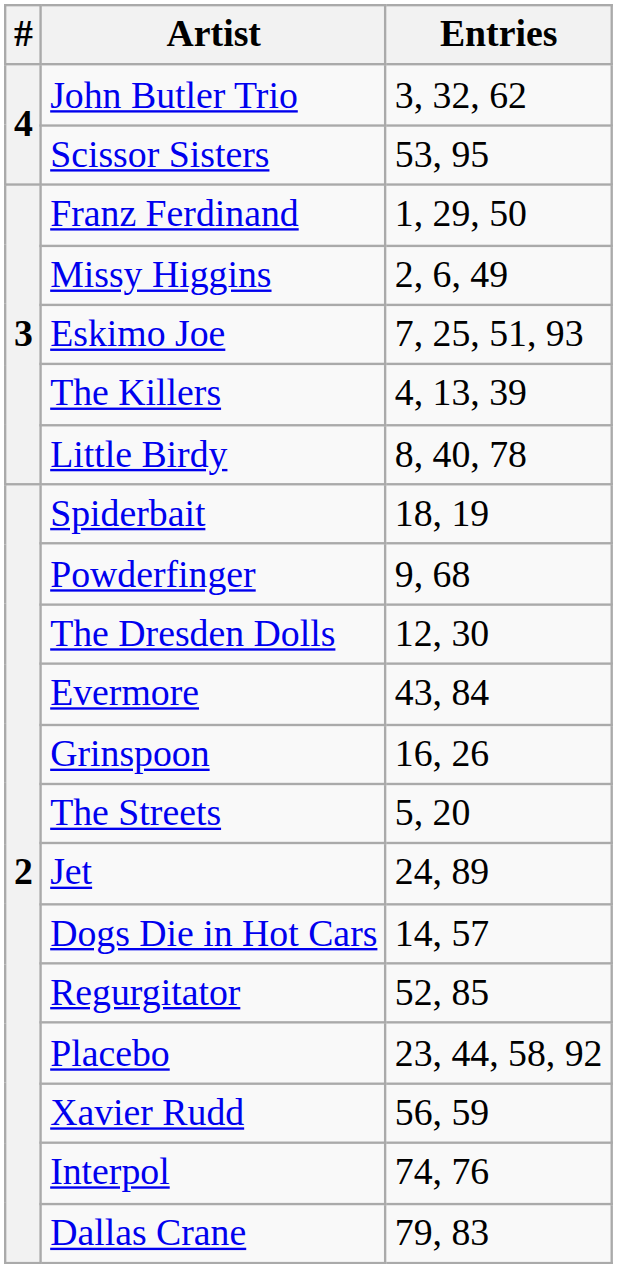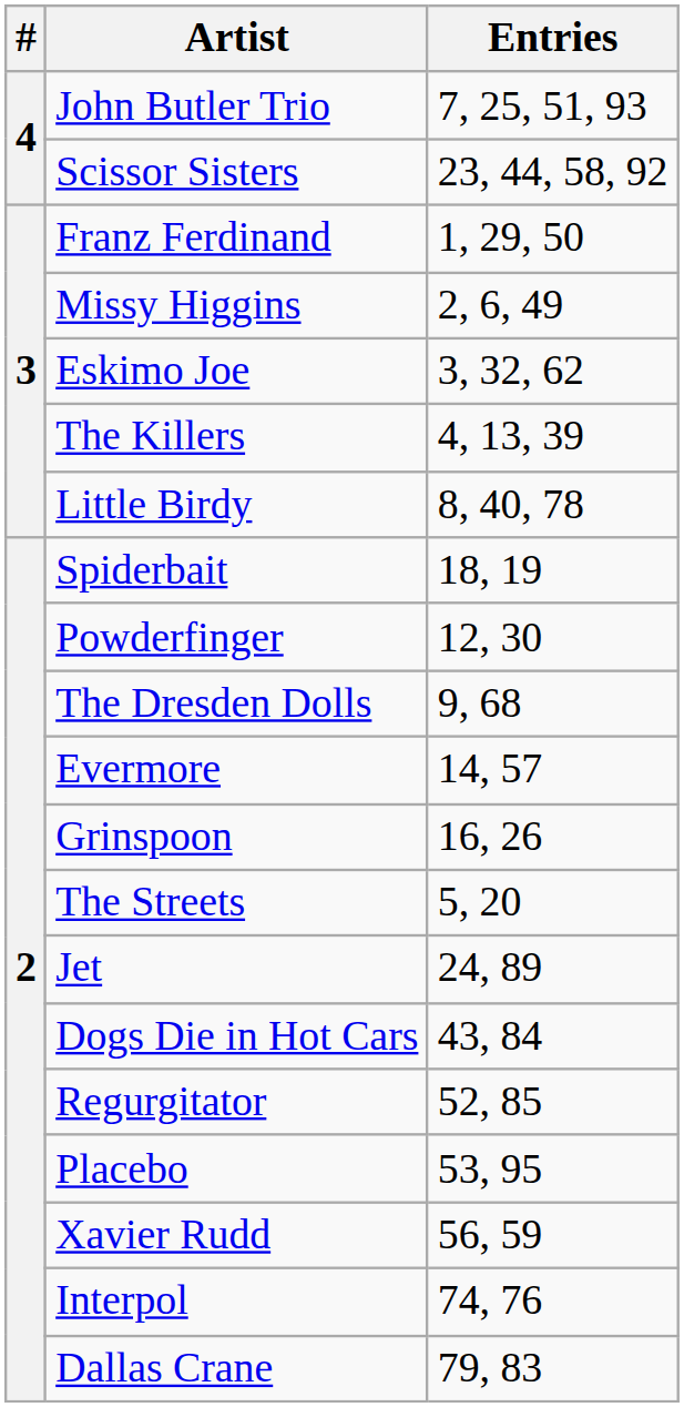John Butler Trio | Entries: 3, 32, 62 -> 7, 25, 51, 93
Scissor Sisters | Entries: 53, 95 -> 23, 44, 58, 92
Eskimo Joe | Entries: 7, 25, 51, 93 -> 3, 32, 62
Powderfinger | Entries: 9, 68 -> 12, 30
The Dresden Dolls | Entries: 12, 30 -> 9, 68
Evermore | Entries: 43, 84 -> 14, 57
Dogs Die in Hot Cars | Entries: 14, 57 -> 43, 84
Placebo | Entries: 23, 44, 58, 92 -> 53, 95
